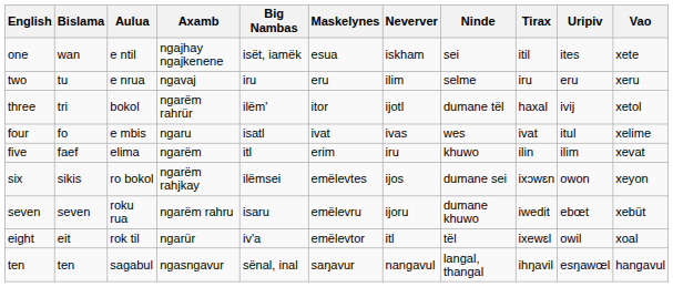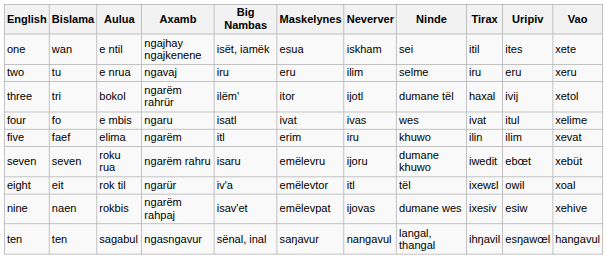- row: six | sikis | ro bokol | ngarëm rahjkay | ilëmsei | emëlevtes | ijos | dumane sei | ixɔwɛn | owon | xeyon
+ row: nine | naen | rokbis | ngarëm rahpaj | isav'et | emëlevpat | ijovas | dumane wes | ixesiv | esiw | xehive
